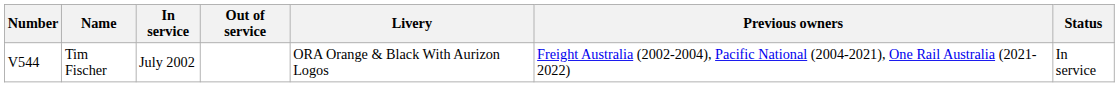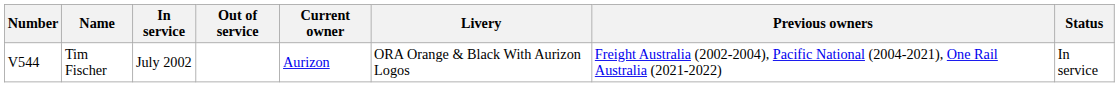+ column: Current owner | Aurizon
